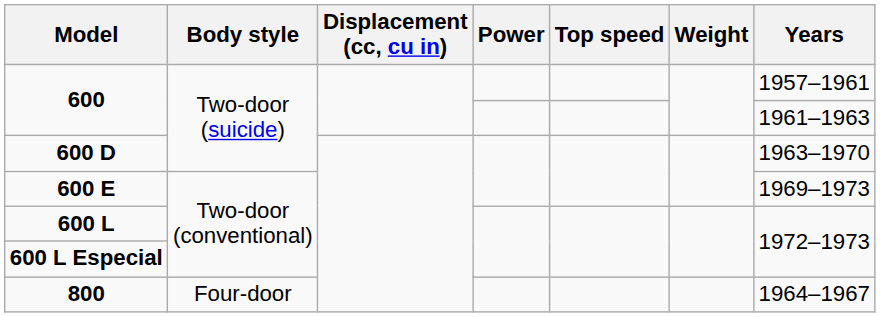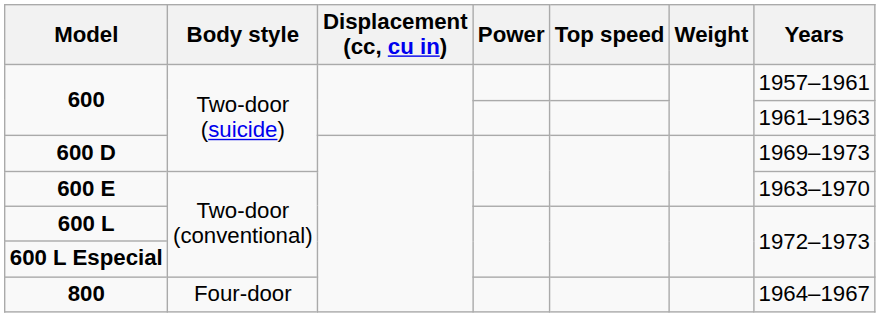600 D | Years: 1963–1970 -> 1969–1973
600 E | Years: 1969–1973 -> 1963–1970
